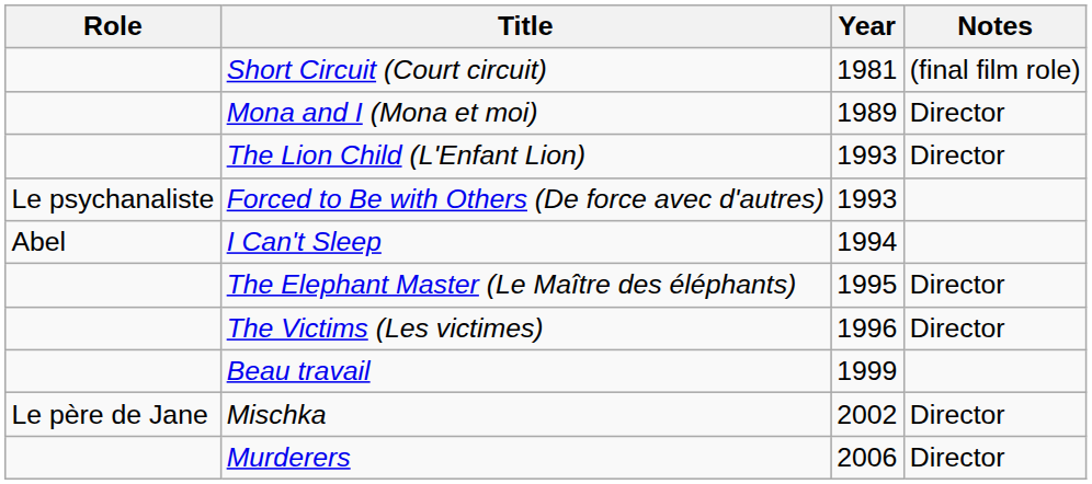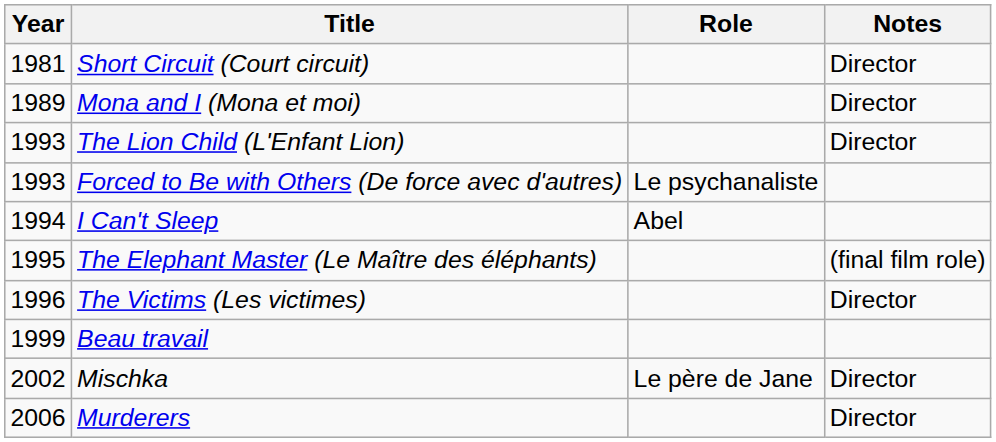columns swapped: Year <-> Role
Short Circuit (Court circuit) | Notes: (final film role) -> Director
The Elephant Master (Le Maître des éléphants) | Notes: Director -> (final film role)
